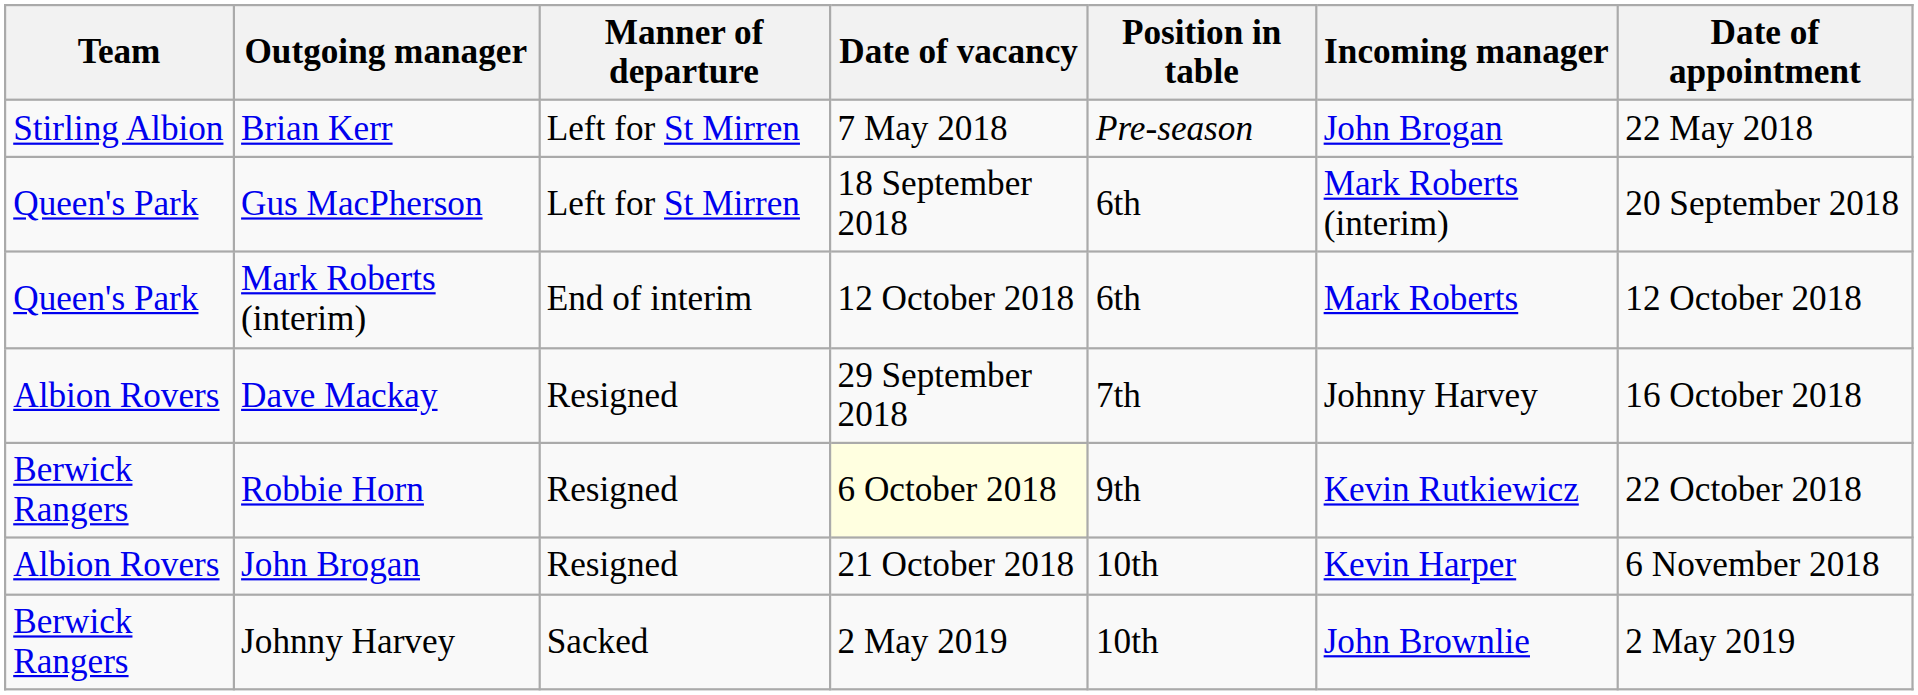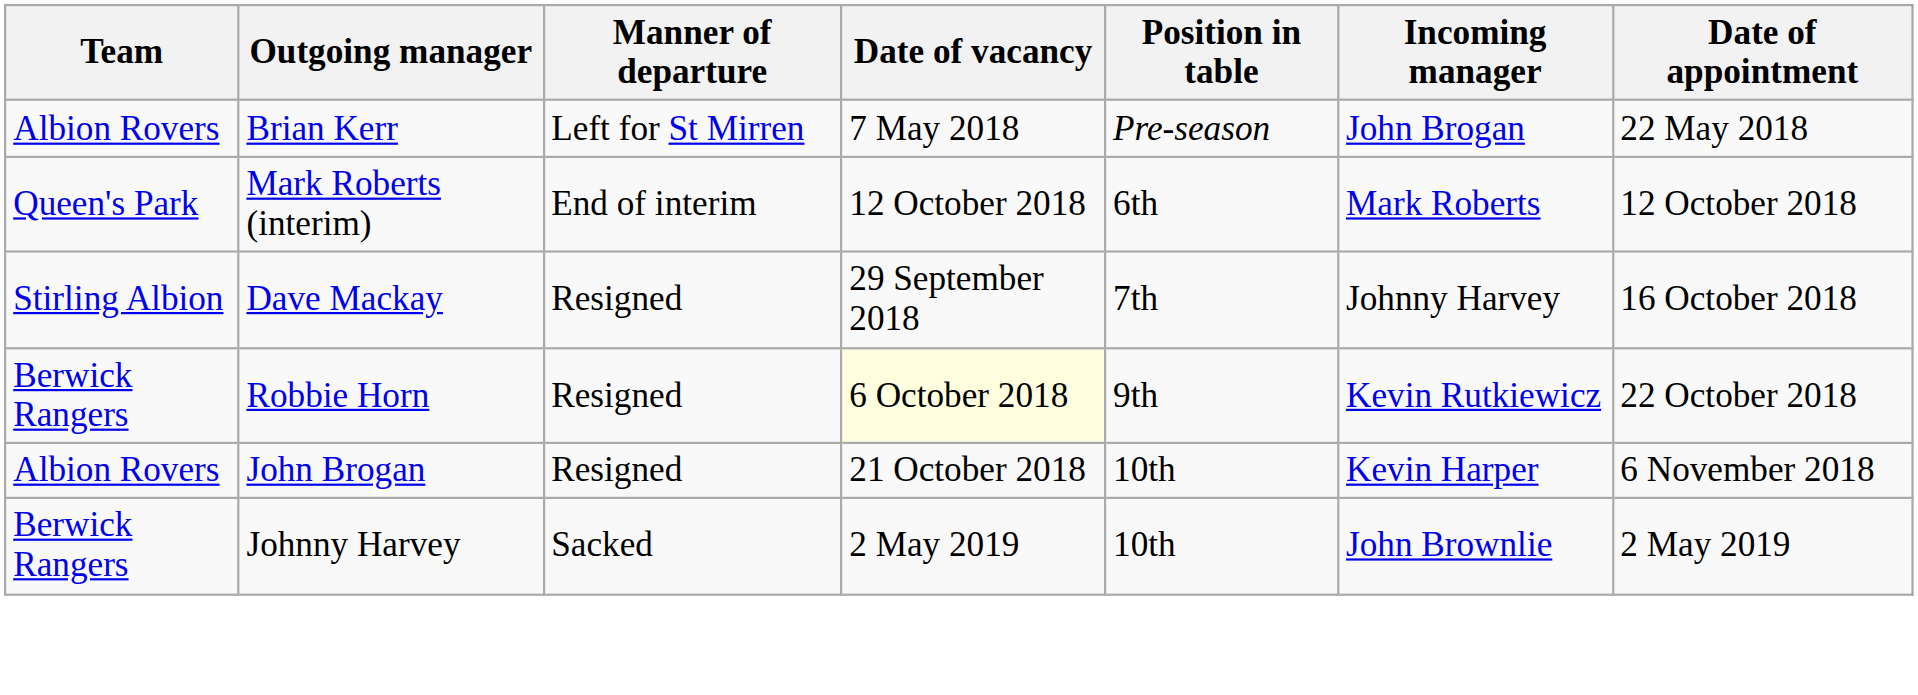Brian Kerr | Team: Stirling Albion -> Albion Rovers
- row: Queen's Park | Gus MacPherson | Left for St Mirren | 18 September 2018 | 6th | Mark Roberts (interim) | 20 September 2018
Dave Mackay | Team: Albion Rovers -> Stirling Albion
